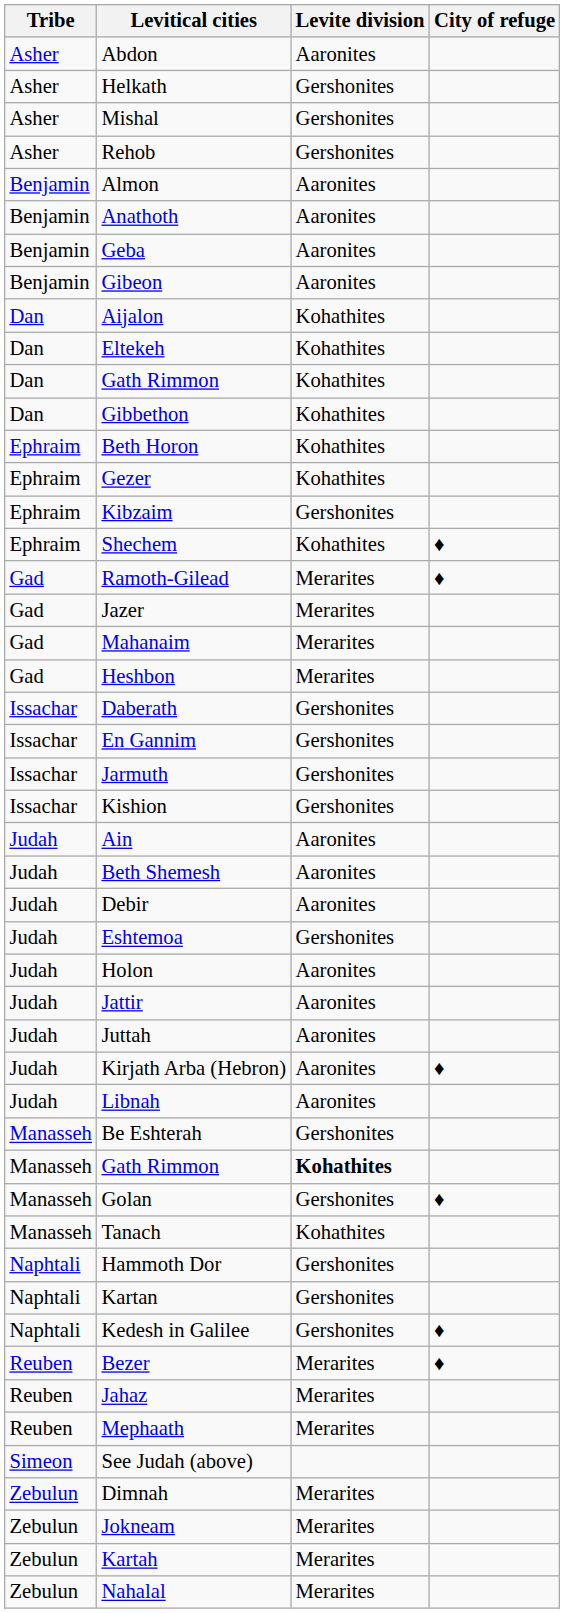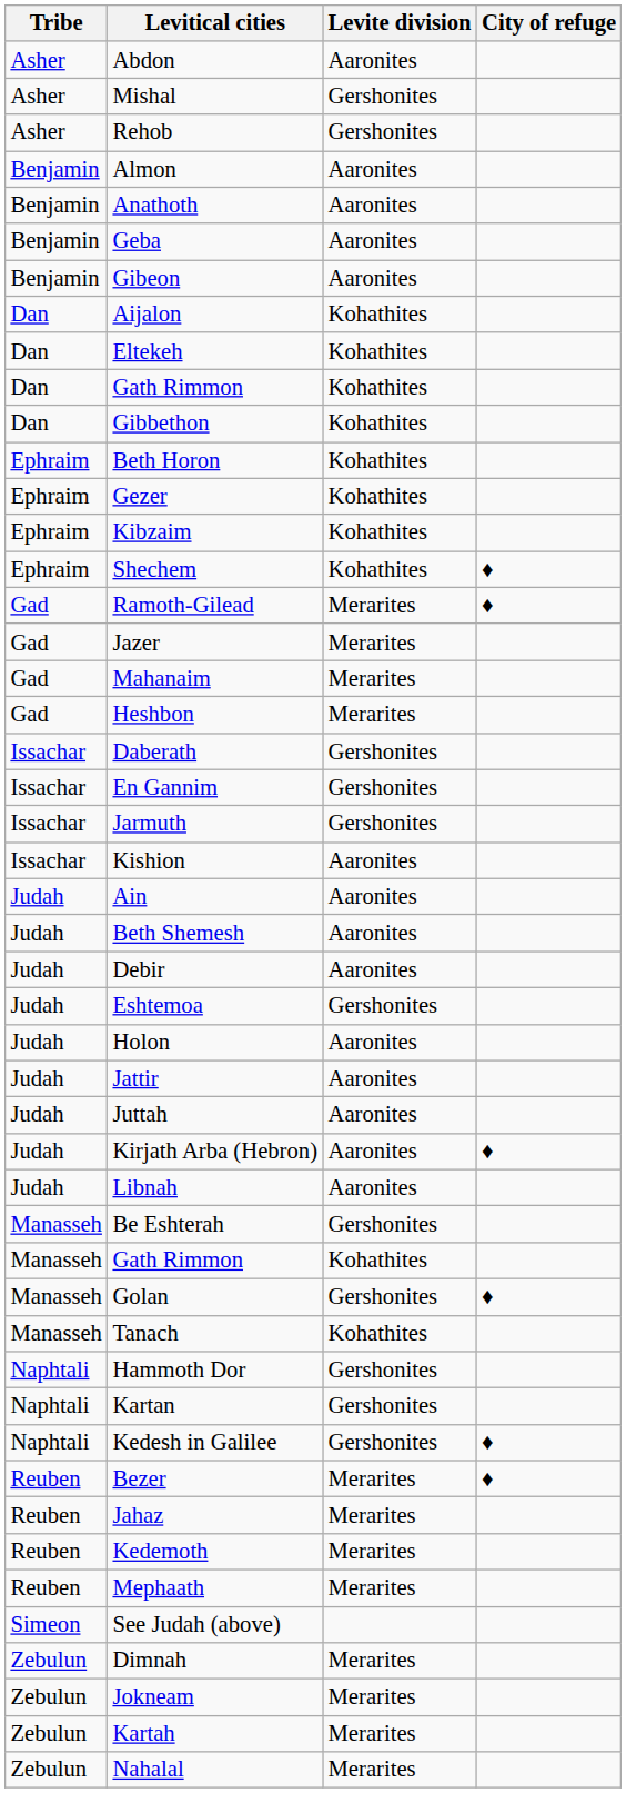- row: Asher | Helkath | Gershonites
Kibzaim | Levite division: Gershonites -> Kohathites
Kishion | Levite division: Gershonites -> Aaronites
Manasseh / Gath Rimmon | Levite division: bold -> normal
+ row: Reuben | Kedemoth | Merarites
